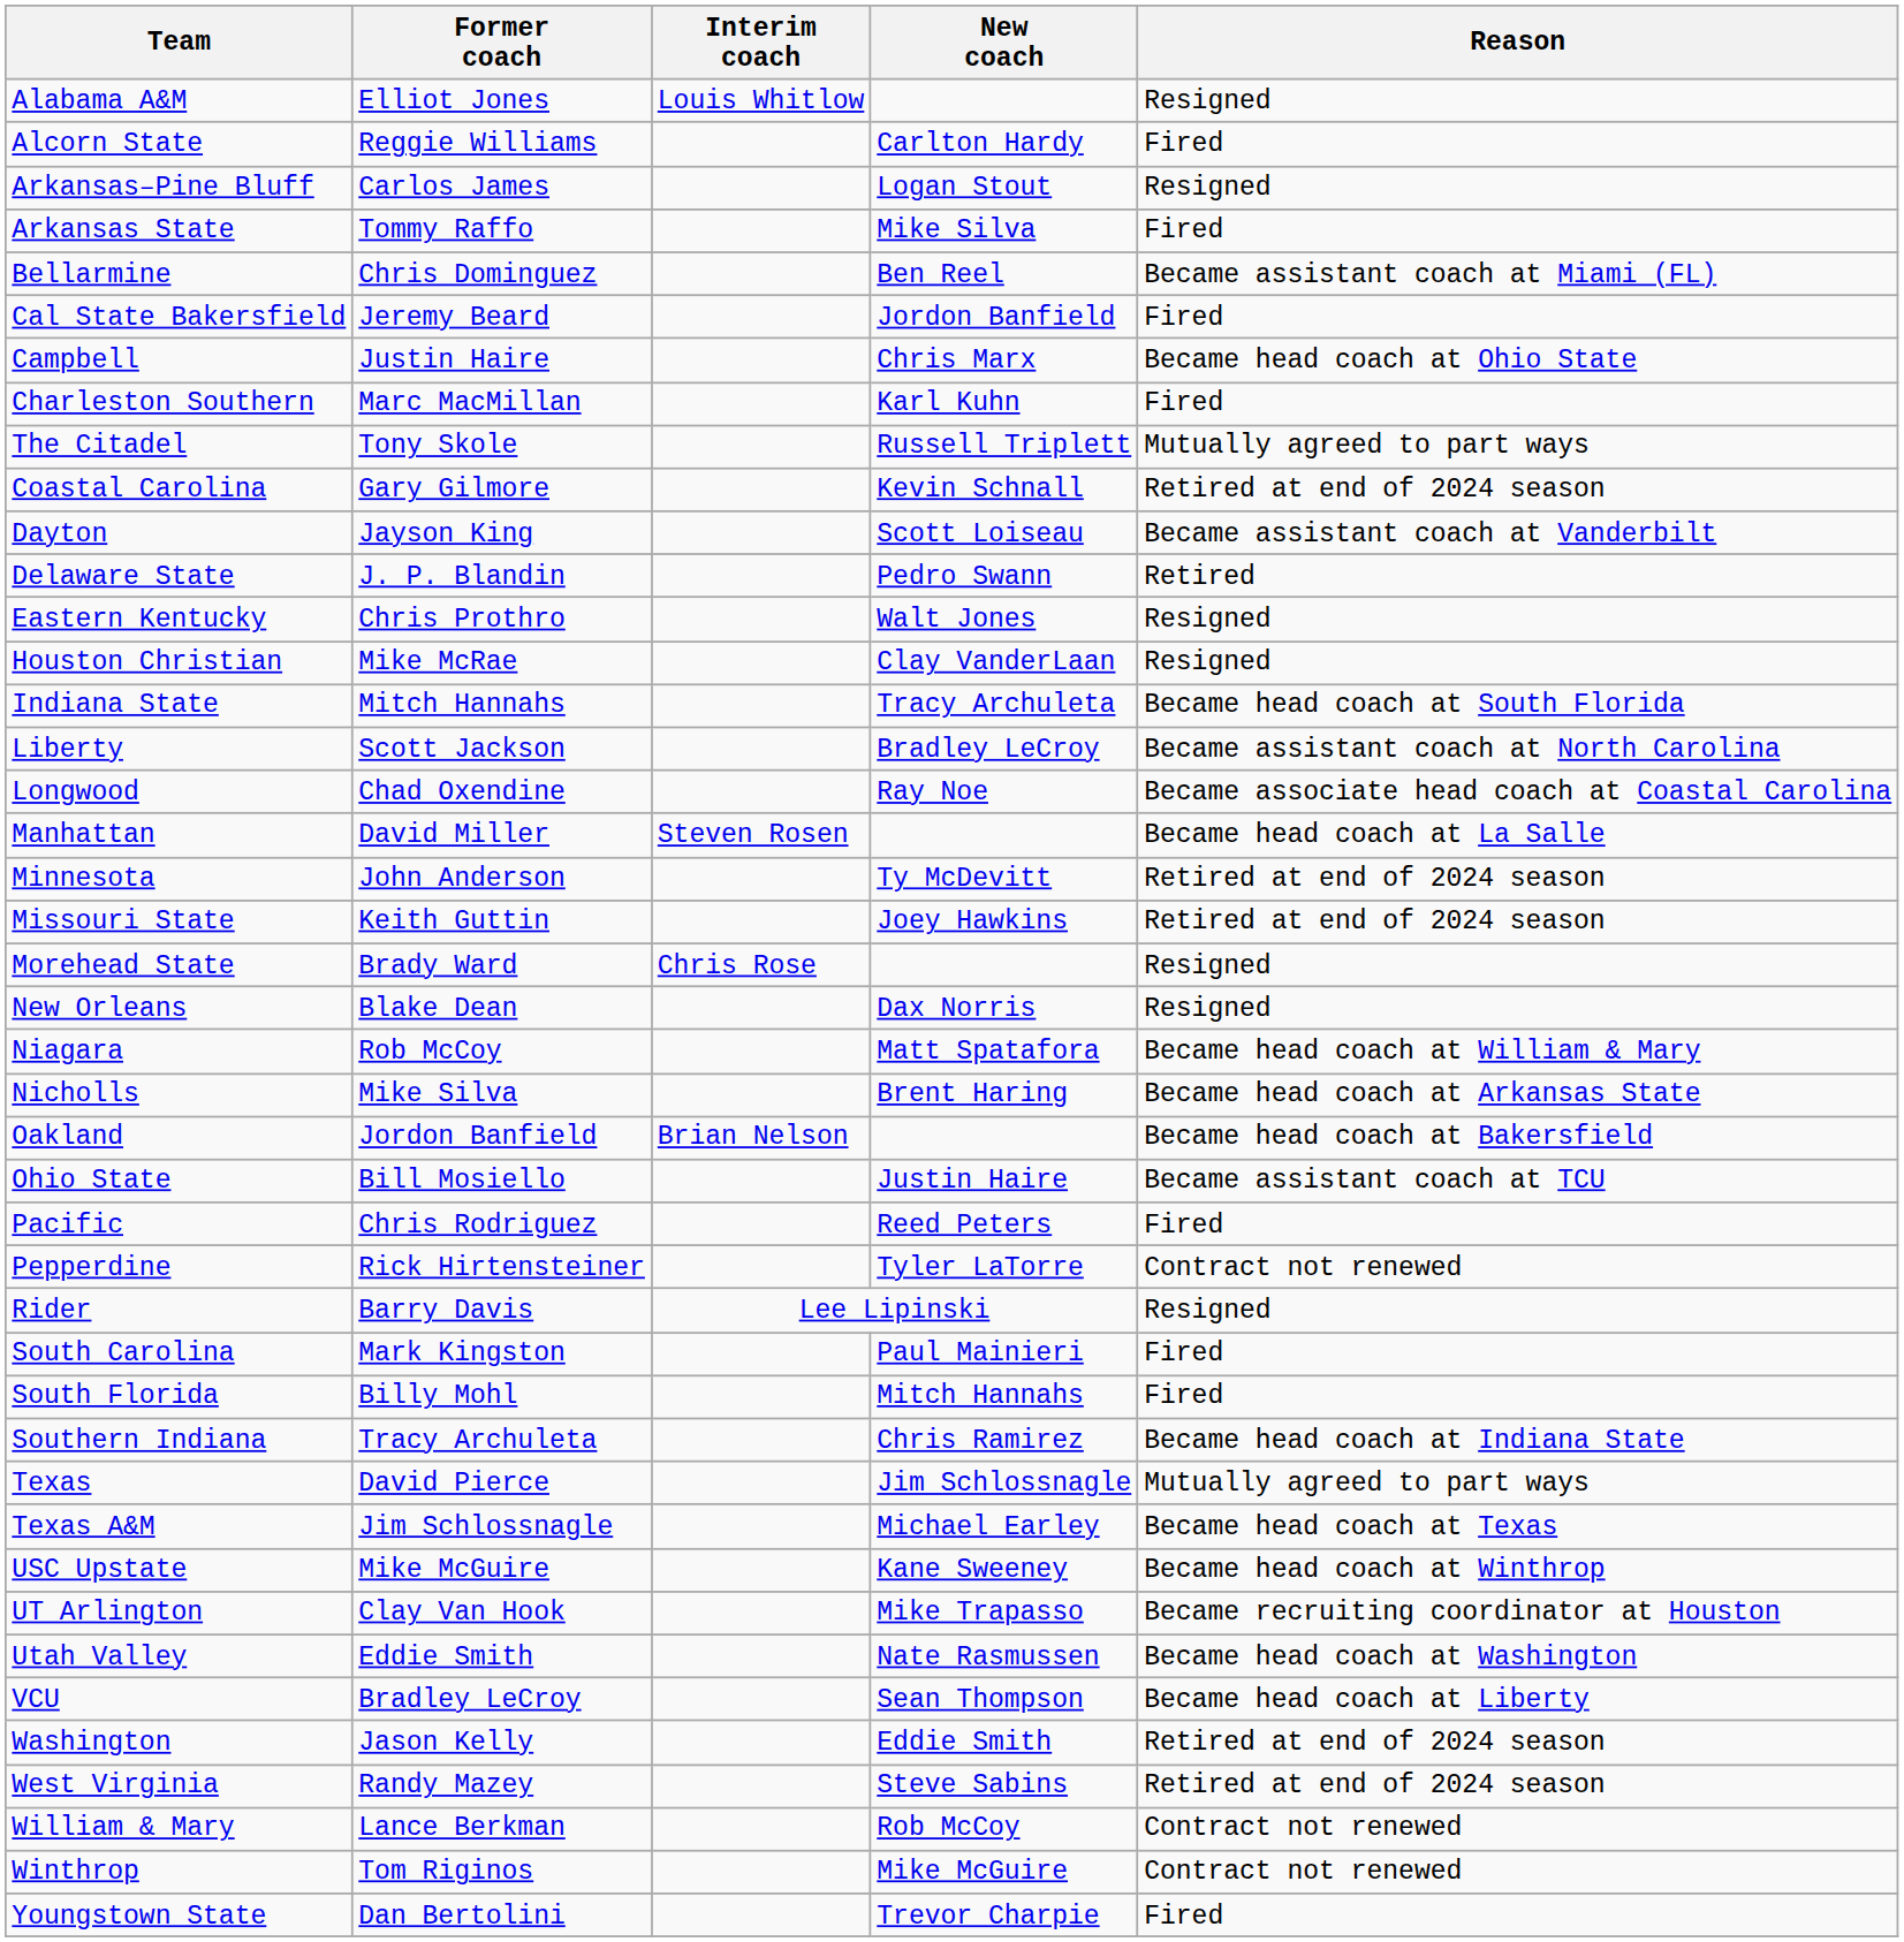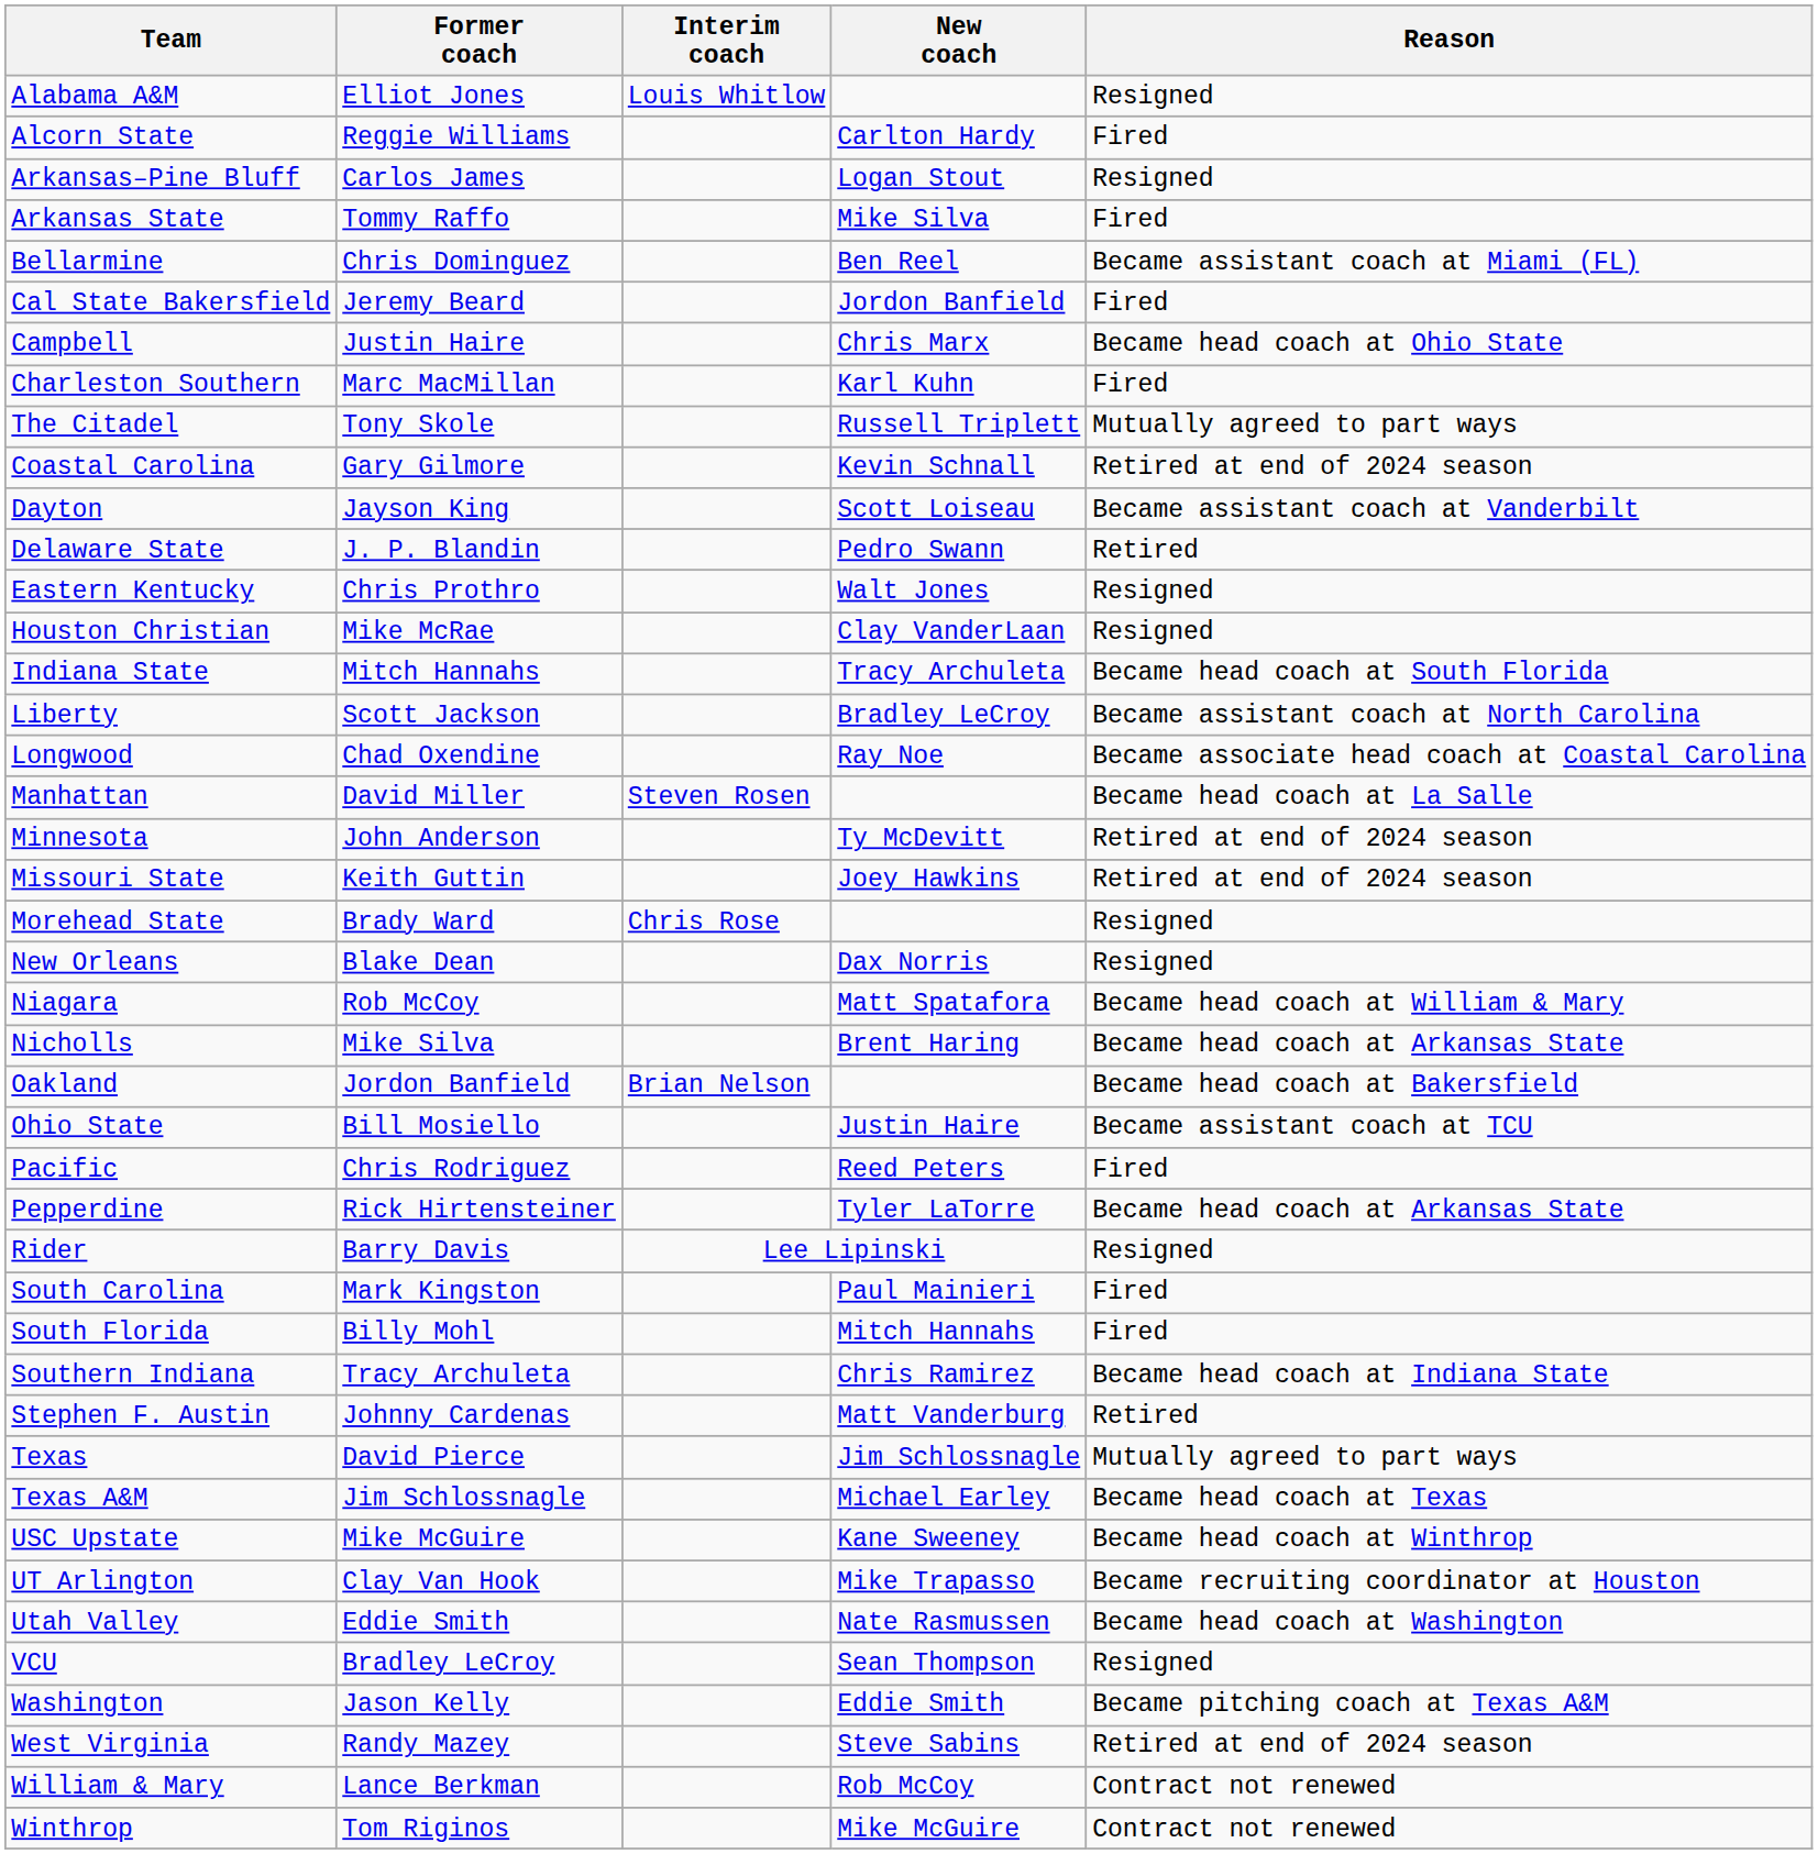Pepperdine | Reason: Contract not renewed -> Became head coach at Arkansas State
+ row: Stephen F. Austin | Johnny Cardenas | Matt Vanderburg | Retired
VCU | Reason: Became head coach at Liberty -> Resigned
Washington | Reason: Retired at end of 2024 season -> Became pitching coach at Texas A&M
- row: Youngstown State | Dan Bertolini | Trevor Charpie | Fired
